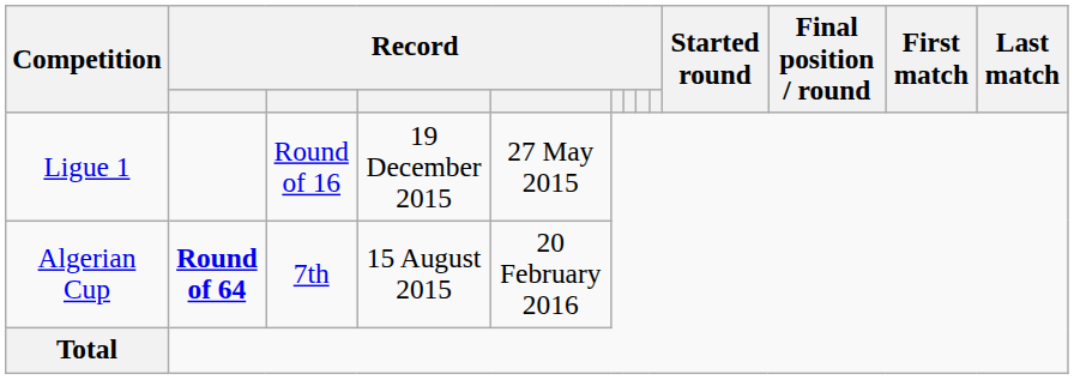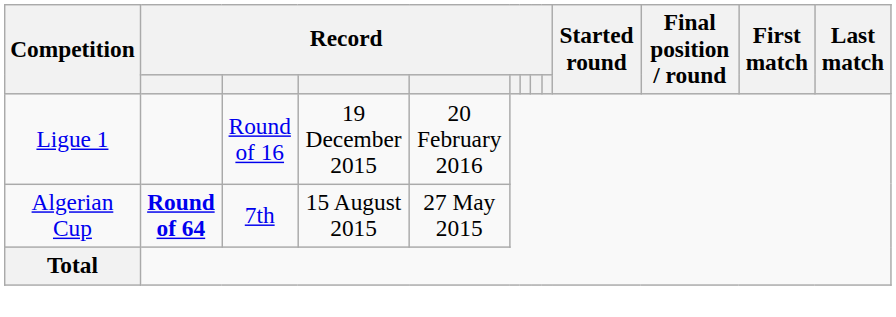Ligue 1 | column 5: 27 May 2015 -> 20 February 2016
Algerian Cup | column 5: 20 February 2016 -> 27 May 2015
